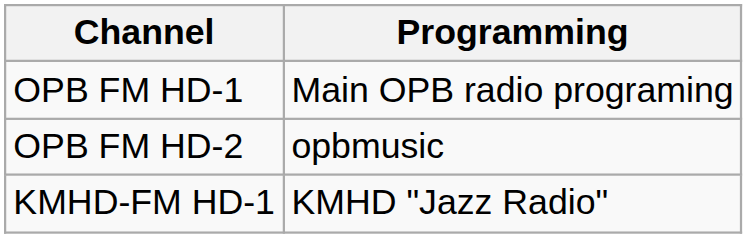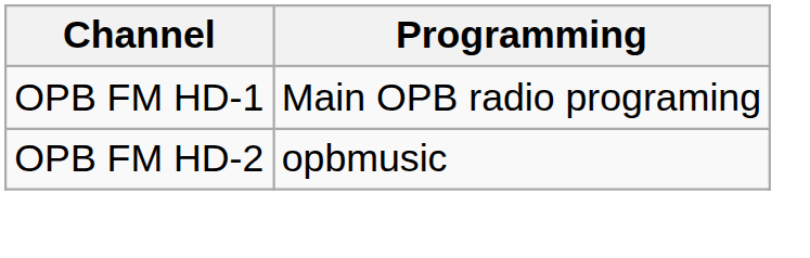- row: KMHD-FM HD-1 | KMHD "Jazz Radio"
